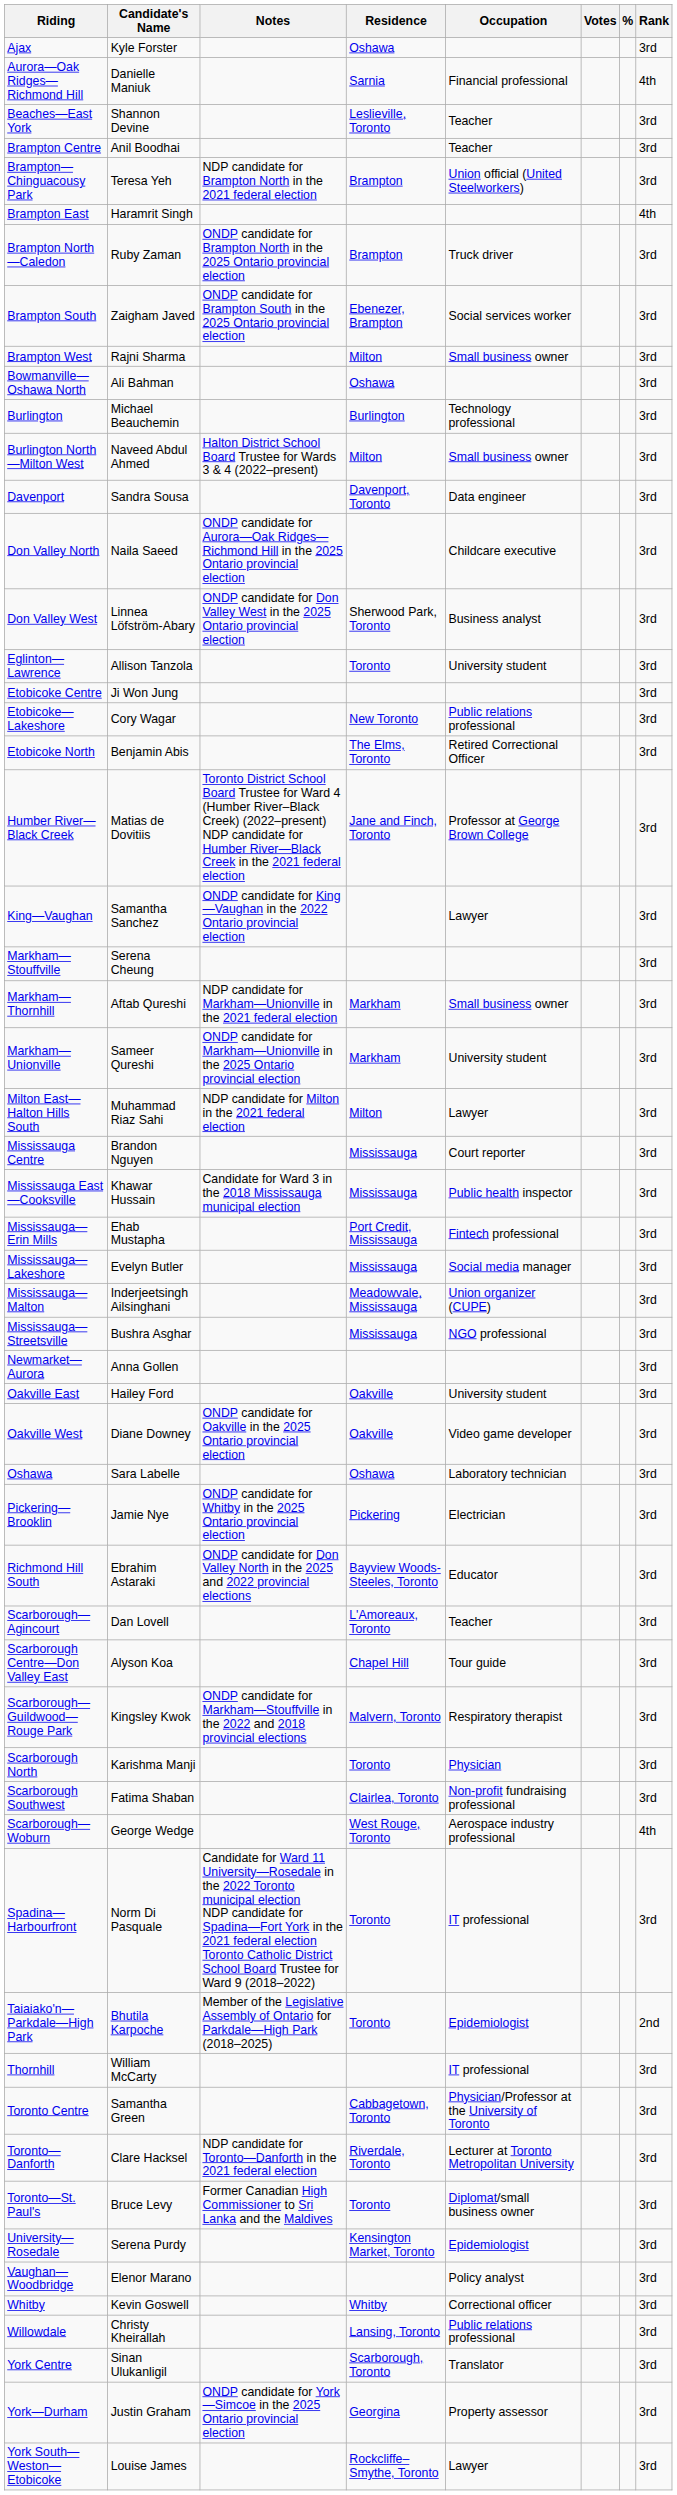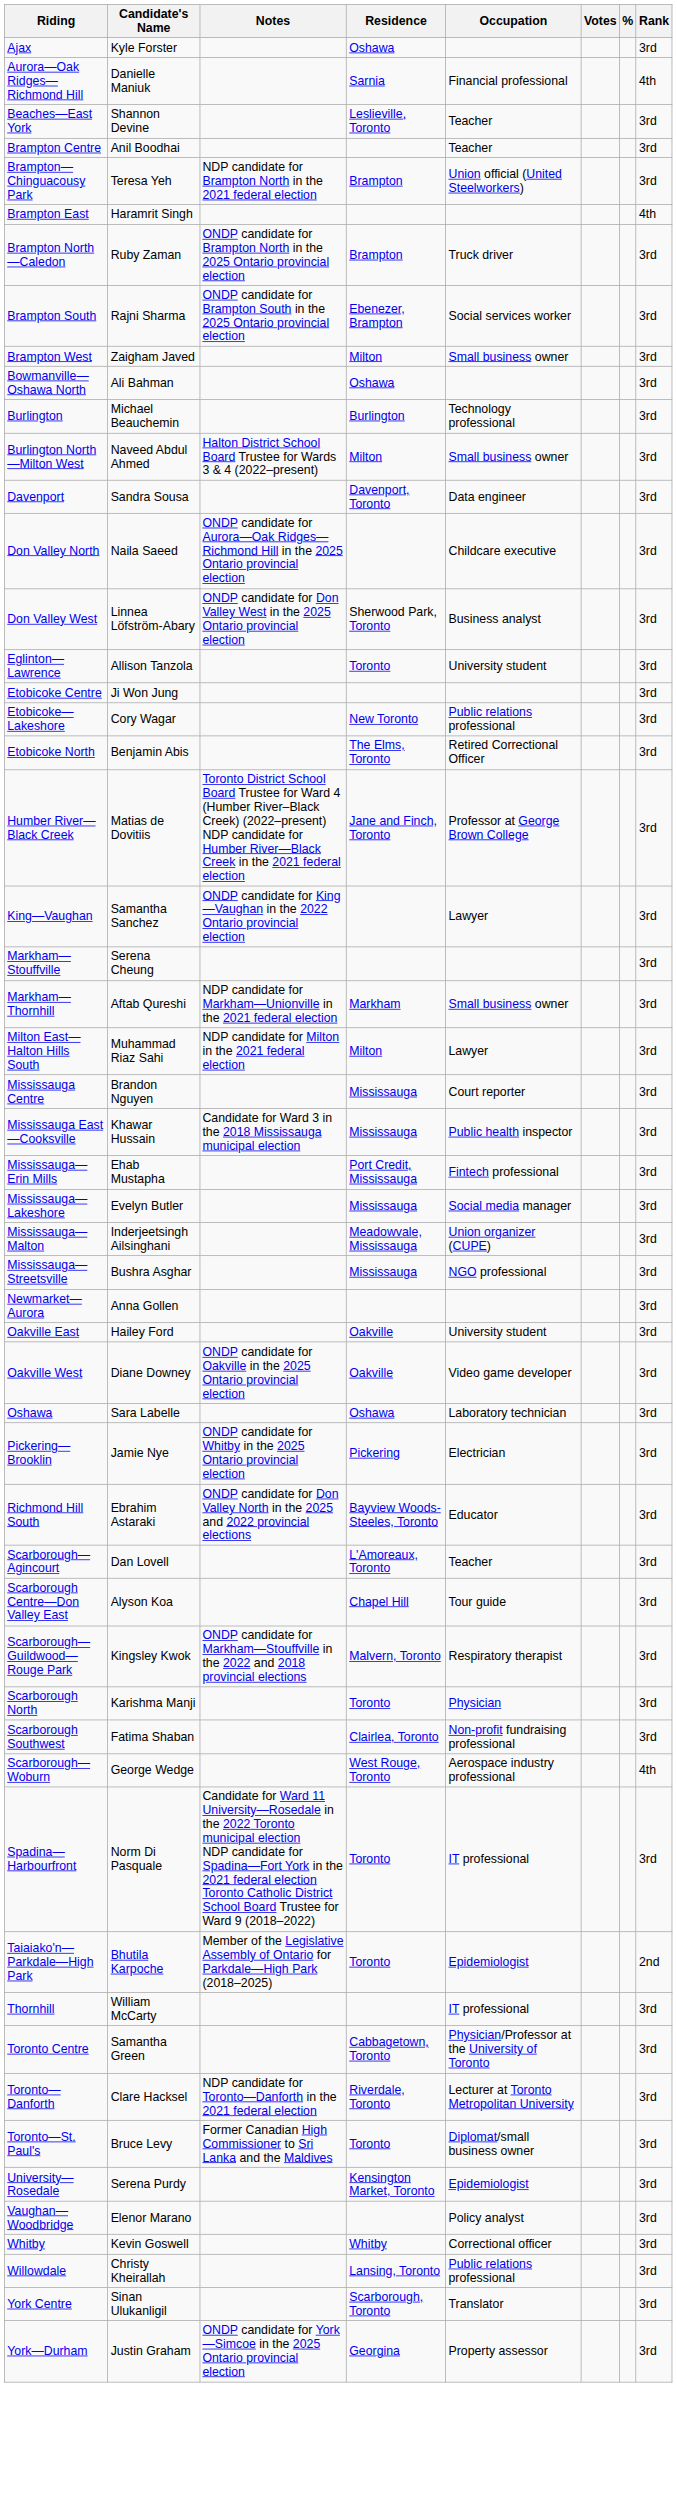Brampton South | Candidate's Name: Zaigham Javed -> Rajni Sharma
Brampton West | Candidate's Name: Rajni Sharma -> Zaigham Javed
- row: Markham—Unionville | Sameer Qureshi | ONDP candidate for Markham—Unionville in the 2025 Ontario provincial election | Markham | University student | 3rd
- row: York South—Weston—Etobicoke | Louise James | Rockcliffe–Smythe, Toronto | Lawyer | 3rd
